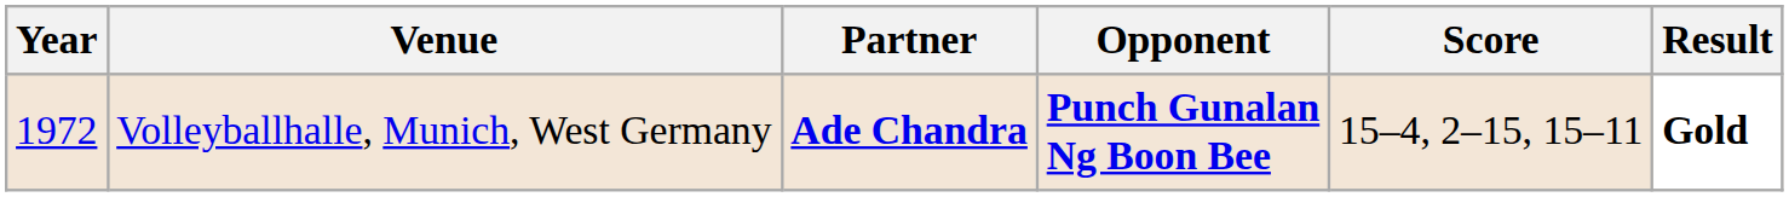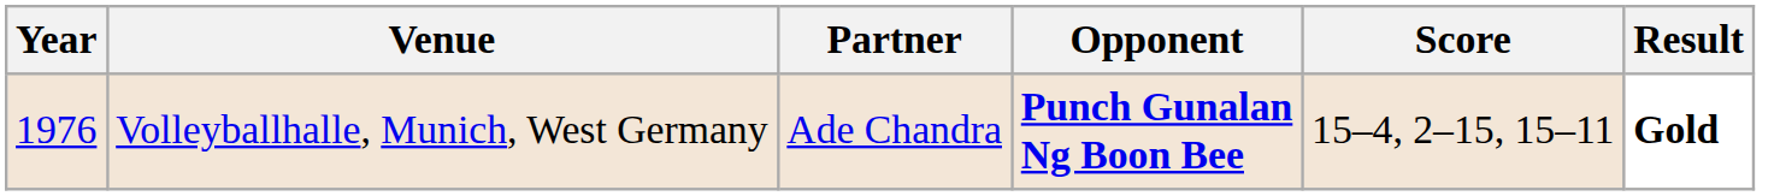Volleyballhalle, Munich, West Germany | Year: 1972 -> 1976
Volleyballhalle, Munich, West Germany | Partner: bold -> normal
